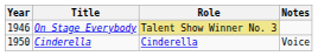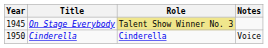On Stage Everybody | Year: 1946 -> 1945
